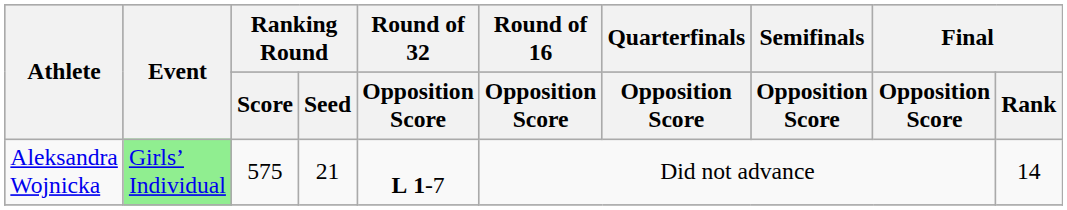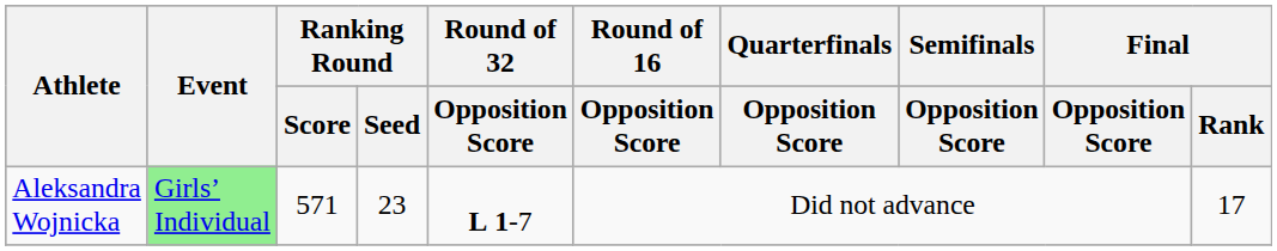Aleksandra Wojnicka | Ranking Round / Score: 575 -> 571
Aleksandra Wojnicka | Ranking Round / Seed: 21 -> 23
Aleksandra Wojnicka | Final / Rank: 14 -> 17
